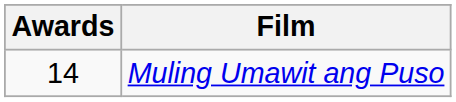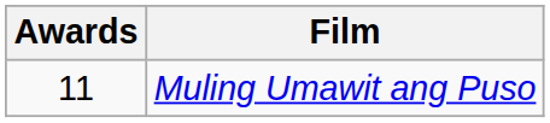Muling Umawit ang Puso | Awards: 14 -> 11
